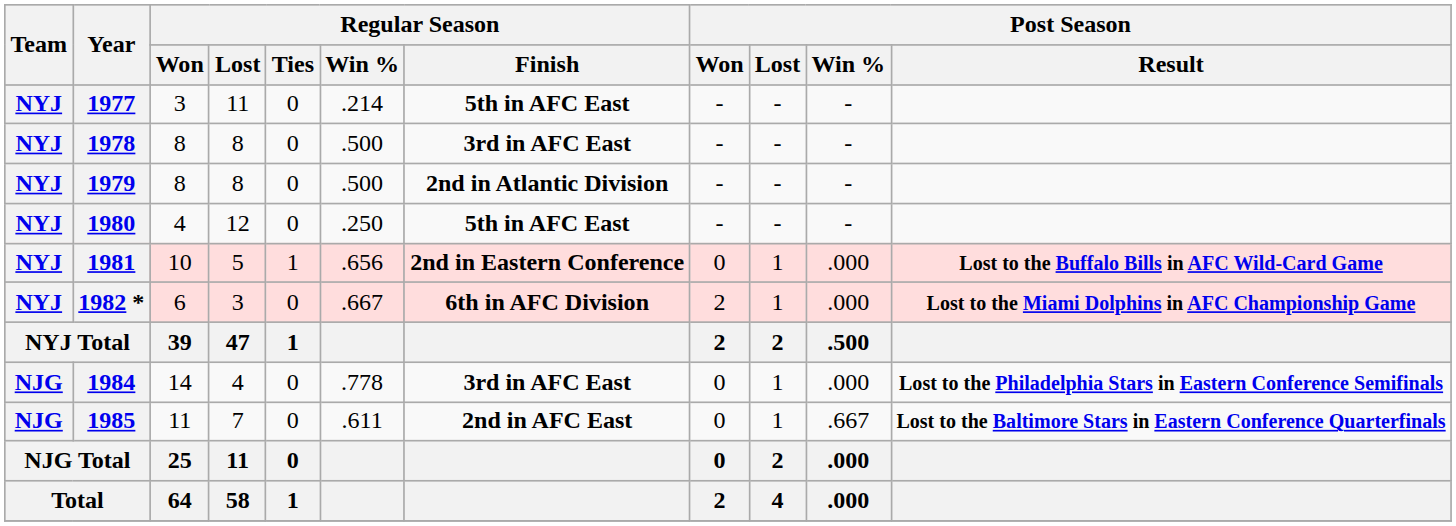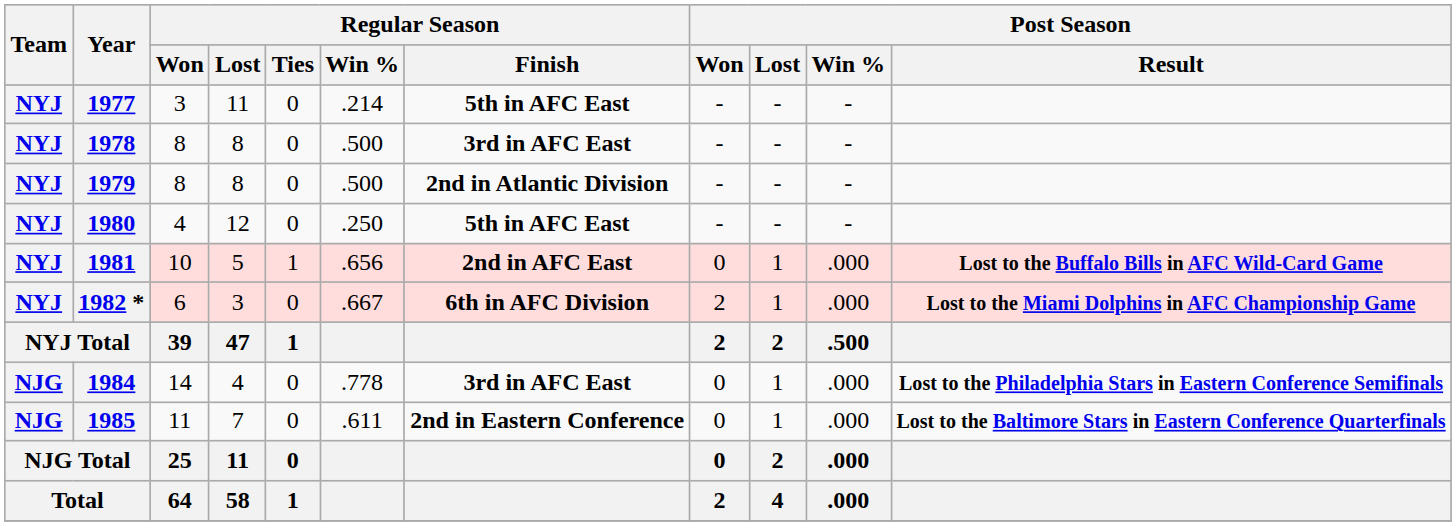1981 | Regular Season / Finish: 2nd in Eastern Conference -> 2nd in AFC East
1985 | Regular Season / Finish: 2nd in AFC East -> 2nd in Eastern Conference
1985 | Post Season / Win %: .667 -> .000
